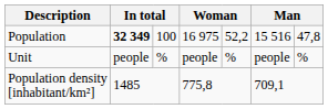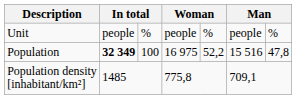rows swapped: Unit <-> Population
